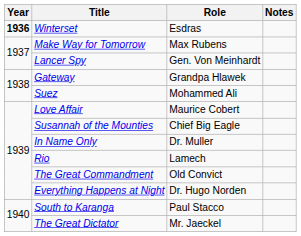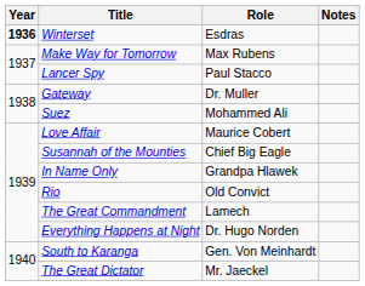Lancer Spy | Role: Gen. Von Meinhardt -> Paul Stacco
Gateway | Role: Grandpa Hlawek -> Dr. Muller
In Name Only | Role: Dr. Muller -> Grandpa Hlawek
Rio | Role: Lamech -> Old Convict
The Great Commandment | Role: Old Convict -> Lamech
South to Karanga | Role: Paul Stacco -> Gen. Von Meinhardt
